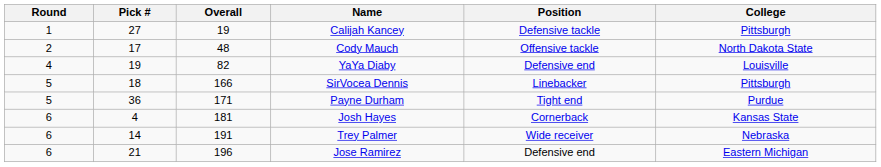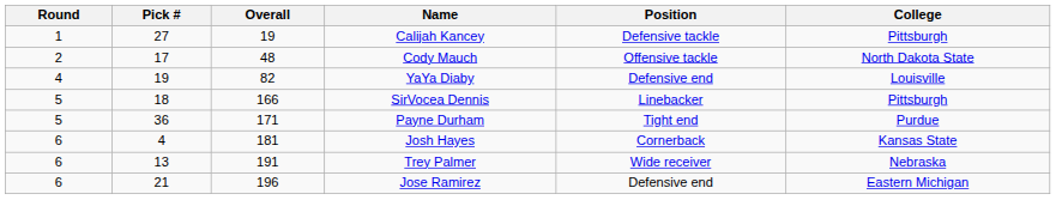Trey Palmer | Pick #: 14 -> 13
